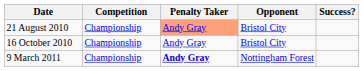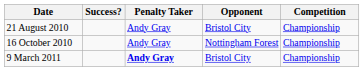columns swapped: Success? <-> Competition
21 August 2010 | Penalty Taker: lightsalmon background -> no background
16 October 2010 | Opponent: Bristol City -> Nottingham Forest
9 March 2011 | Opponent: Nottingham Forest -> Bristol City
